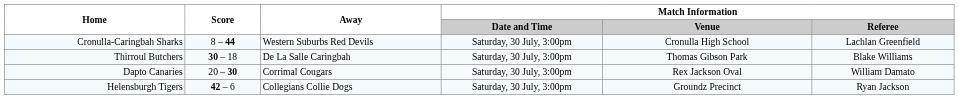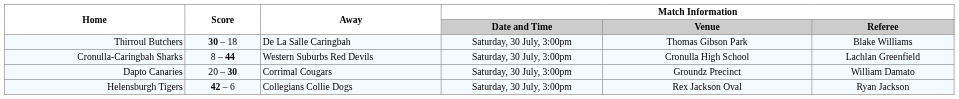rows swapped: Cronulla-Caringbah Sharks <-> Thirroul Butchers
Dapto Canaries | Match Information / Venue: Rex Jackson Oval -> Groundz Precinct
Helensburgh Tigers | Match Information / Venue: Groundz Precinct -> Rex Jackson Oval
